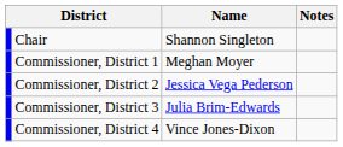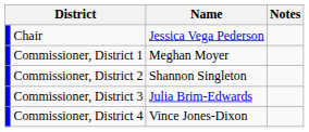Chair | Name: Shannon Singleton -> Jessica Vega Pederson
Commissioner, District 2 | Name: Jessica Vega Pederson -> Shannon Singleton
